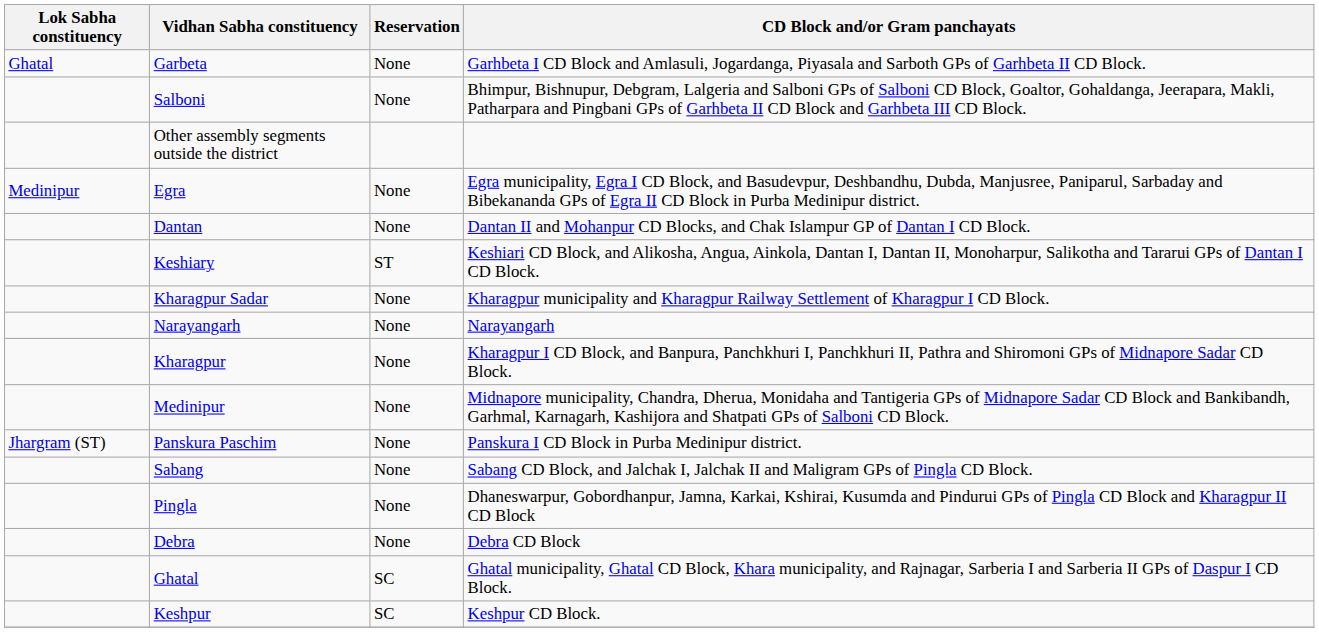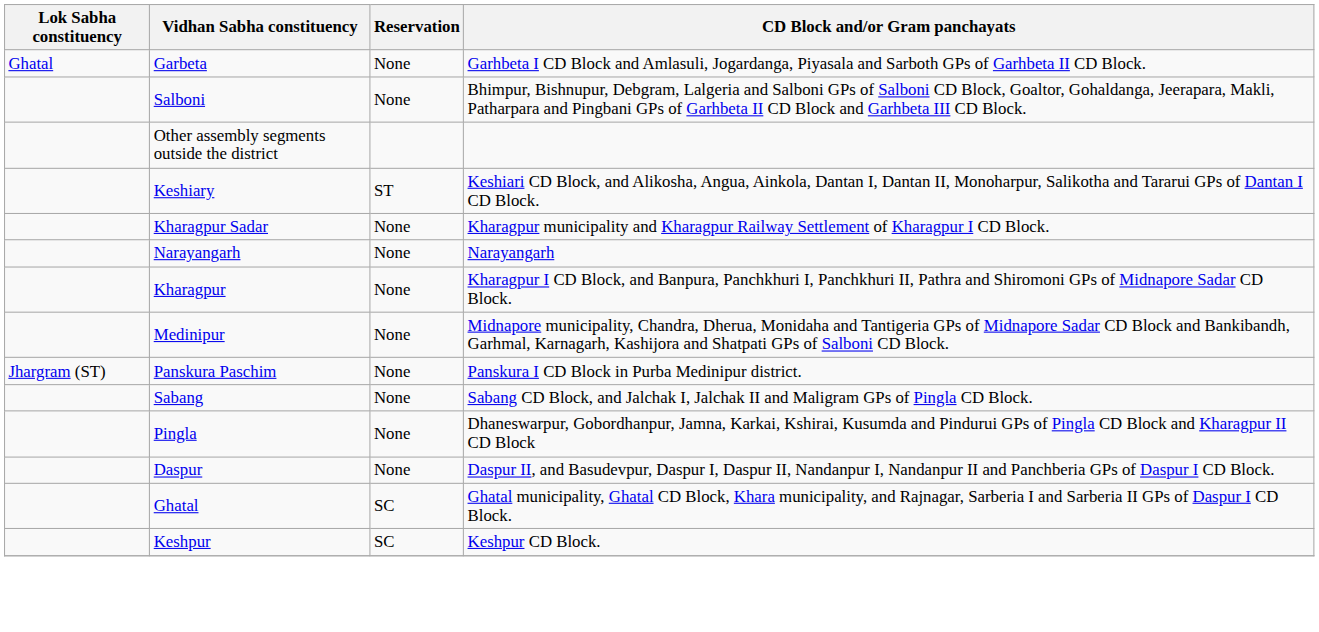- row: Medinipur | Egra | None | Egra municipality, Egra I CD Block, and Basudevpur, Deshbandhu, Dubda, Manjusree, Paniparul, Sarbaday and Bibekananda GPs of Egra II CD Block in Purba Medinipur district.
- row: Dantan | None | Dantan II and Mohanpur CD Blocks, and Chak Islampur GP of Dantan I CD Block.
- row: Debra | None | Debra CD Block
+ row: Daspur | None | Daspur II, and Basudevpur, Daspur I, Daspur II, Nandanpur I, Nandanpur II and Panchberia GPs of Daspur I CD Block.
